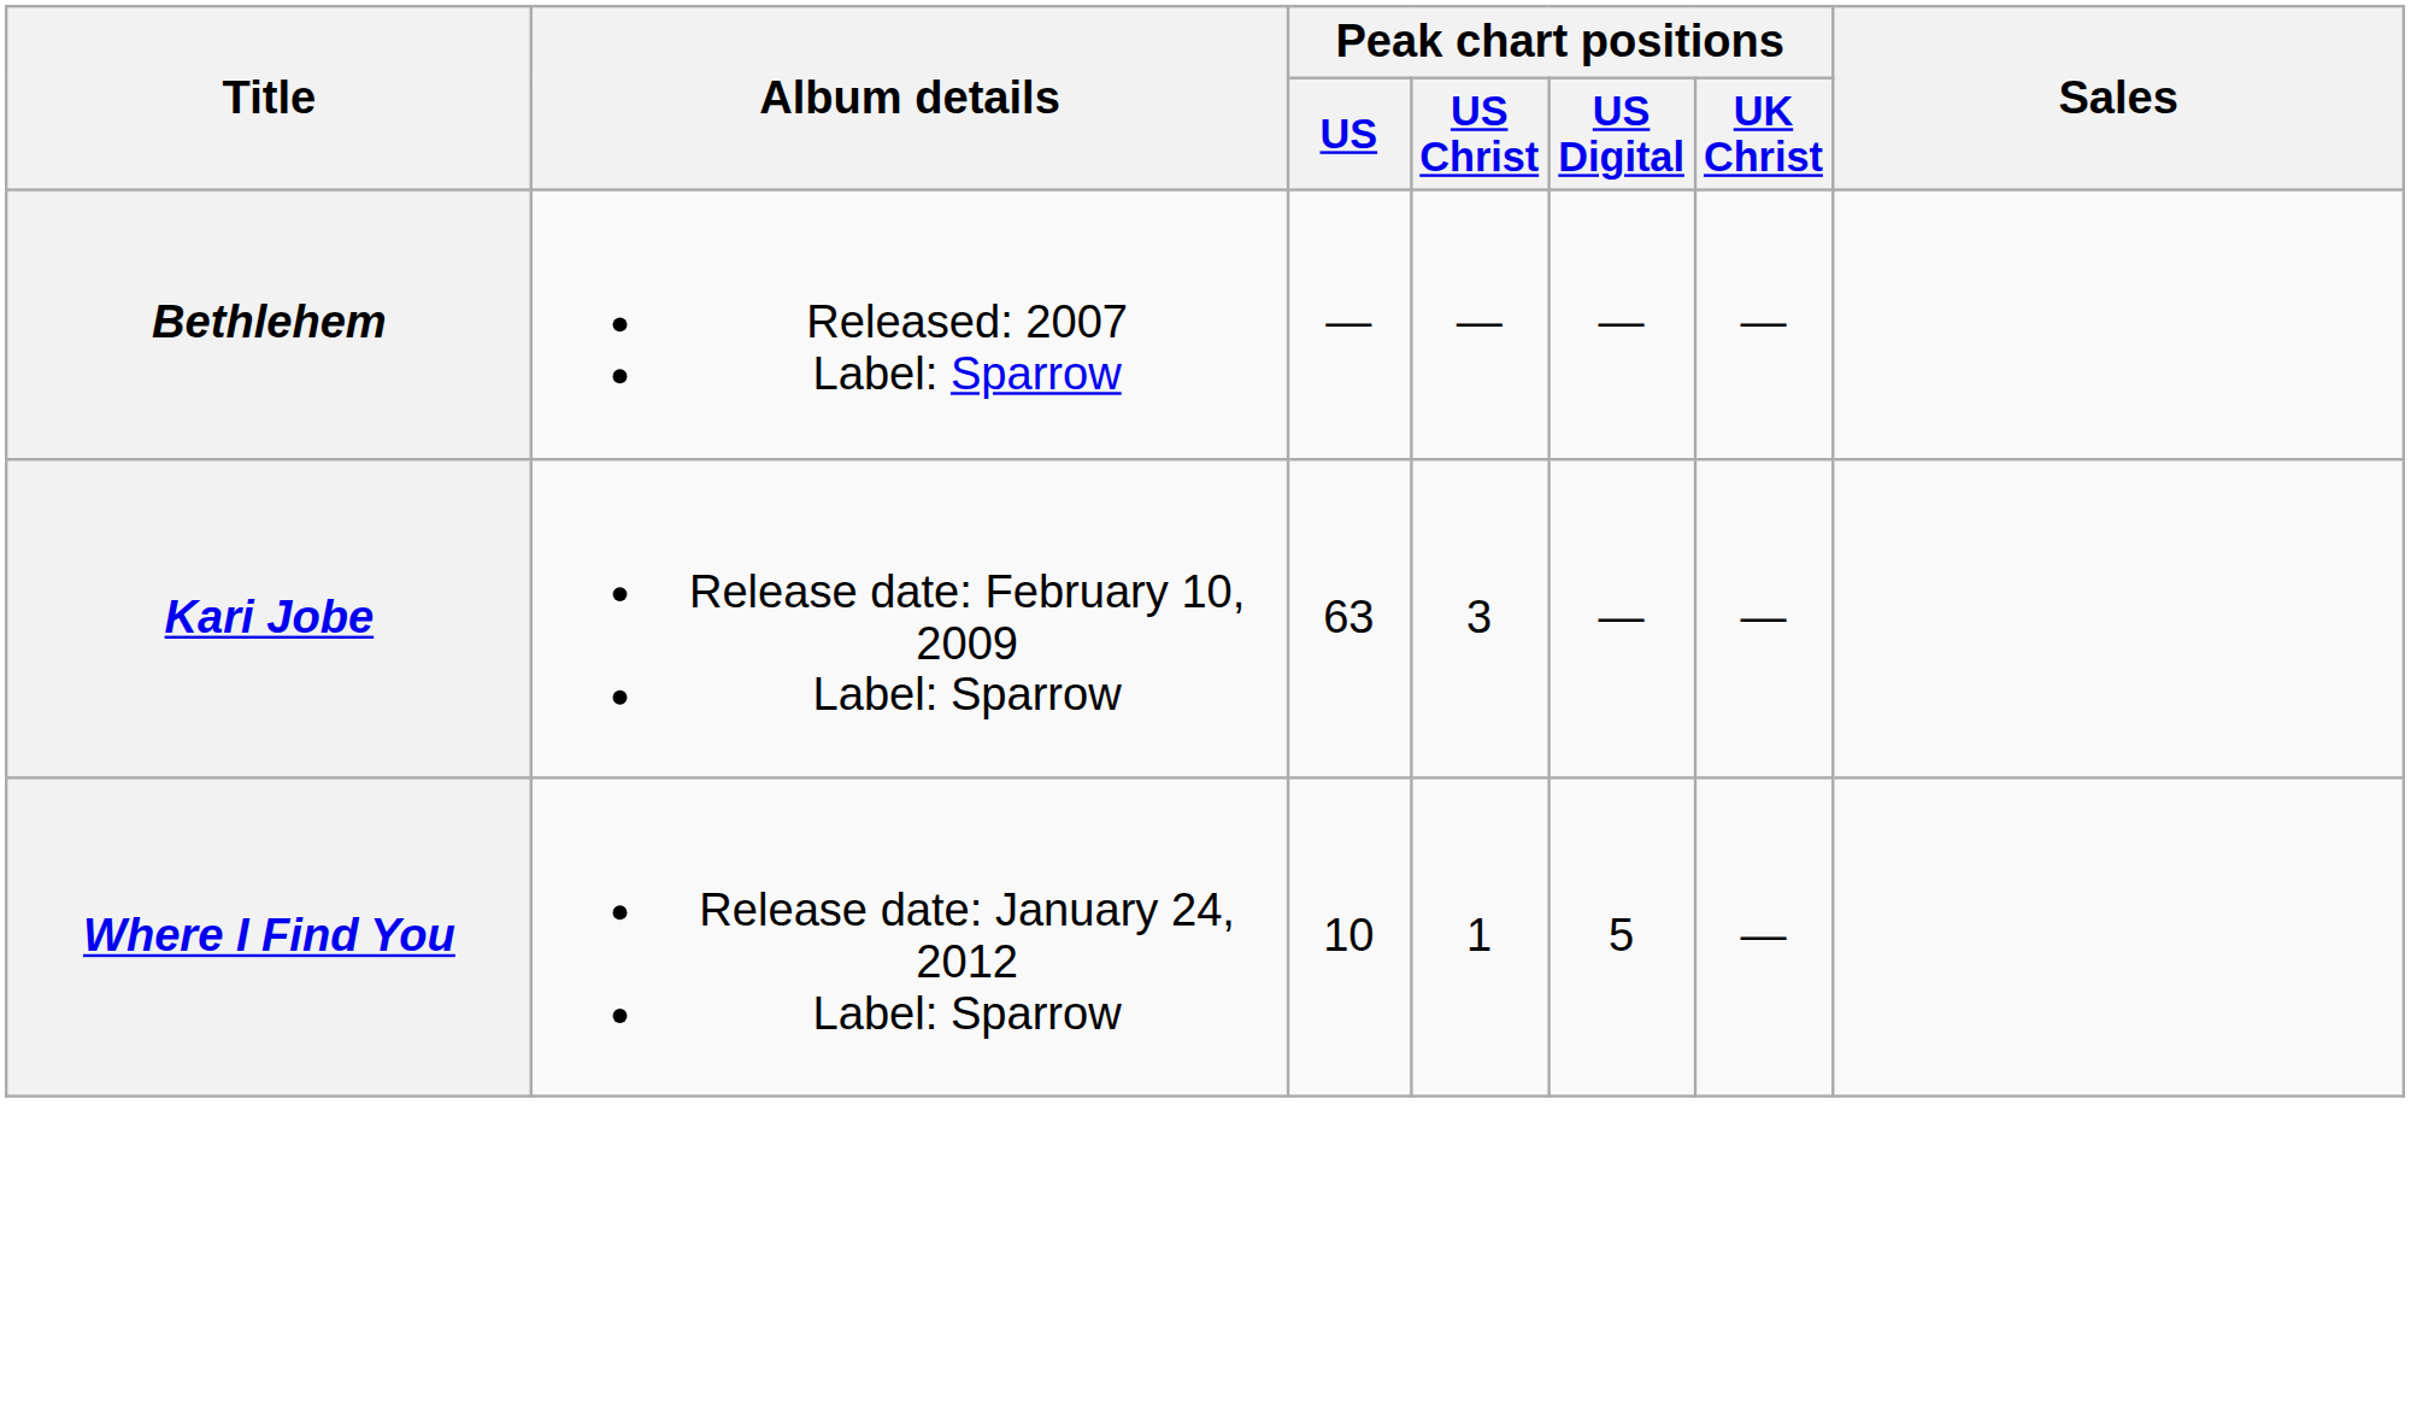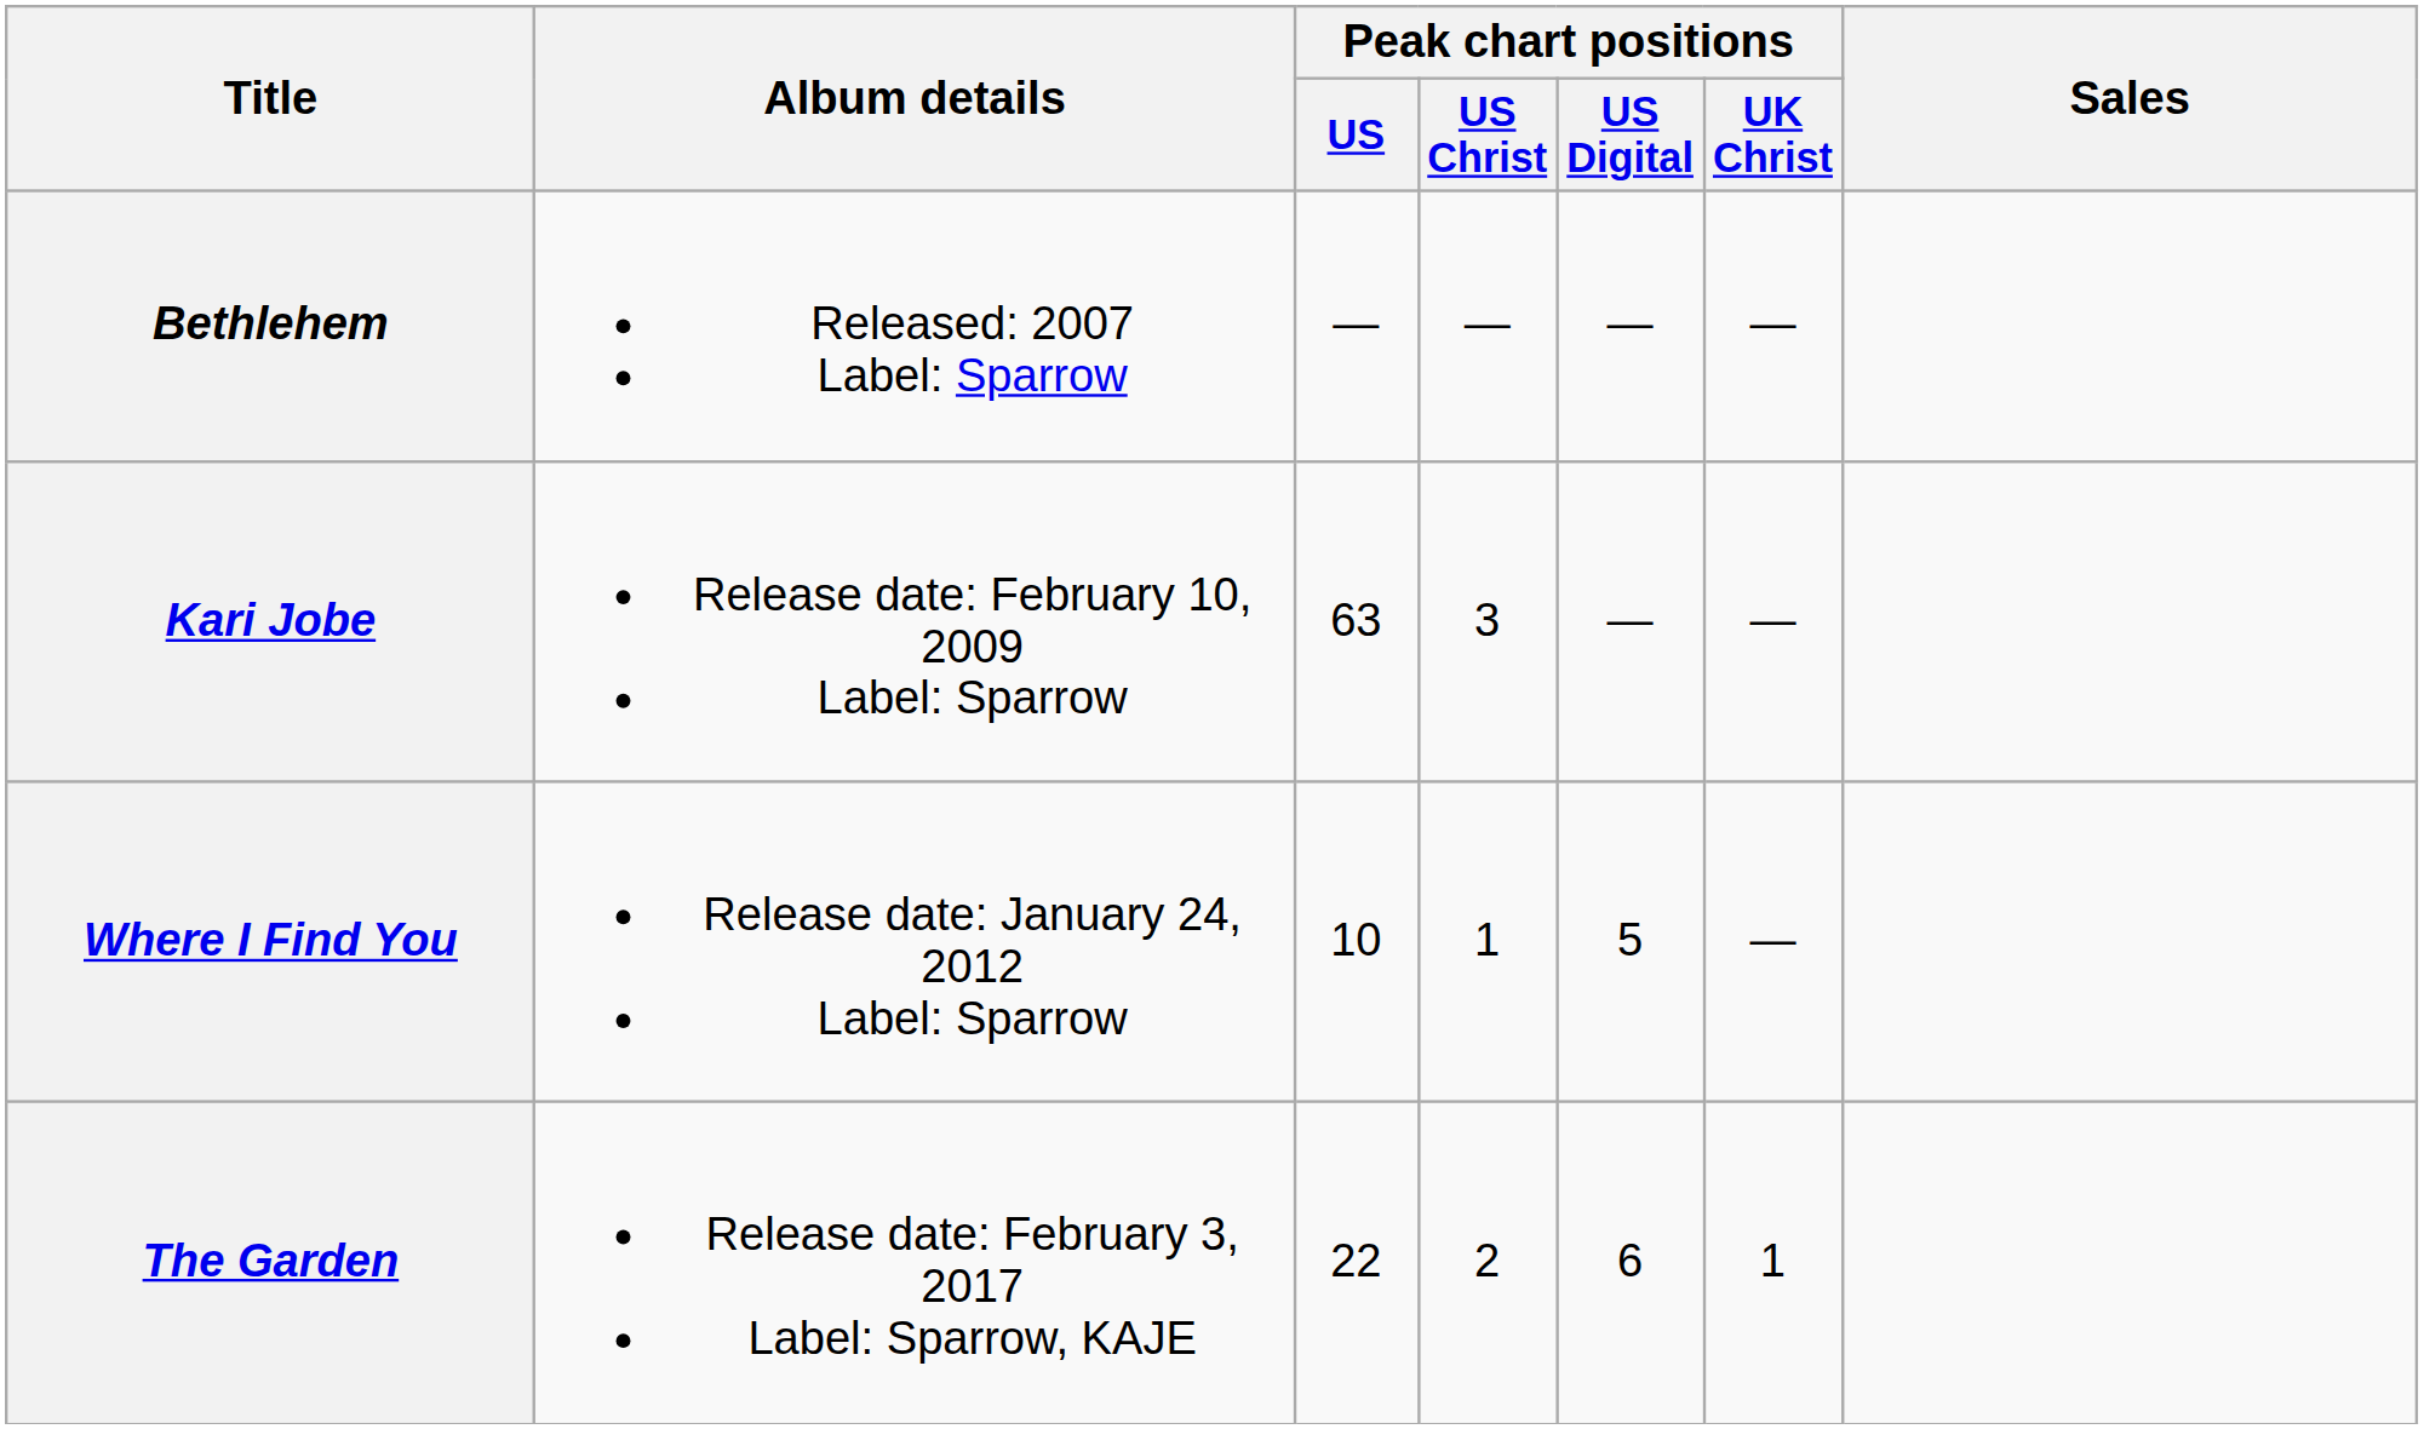+ row: The Garden | Release date: February 3, 2017 Label: Sparrow, KAJE | 22 | 2 | 6 | 1
